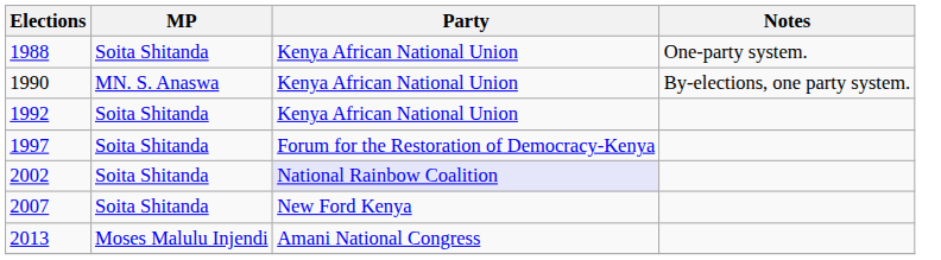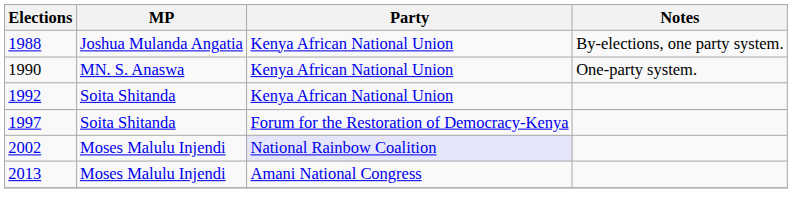1988 | MP: Soita Shitanda -> Joshua Mulanda Angatia
1988 | Notes: One-party system. -> By-elections, one party system.
1990 | Notes: By-elections, one party system. -> One-party system.
2002 | MP: Soita Shitanda -> Moses Malulu Injendi
- row: 2007 | Soita Shitanda | New Ford Kenya
